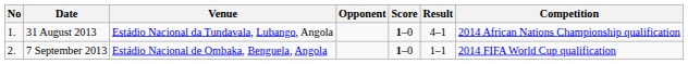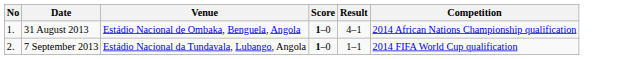- column: Opponent
31 August 2013 | Venue: Estádio Nacional da Tundavala, Lubango, Angola -> Estádio Nacional de Ombaka, Benguela, Angola
7 September 2013 | Venue: Estádio Nacional de Ombaka, Benguela, Angola -> Estádio Nacional da Tundavala, Lubango, Angola
